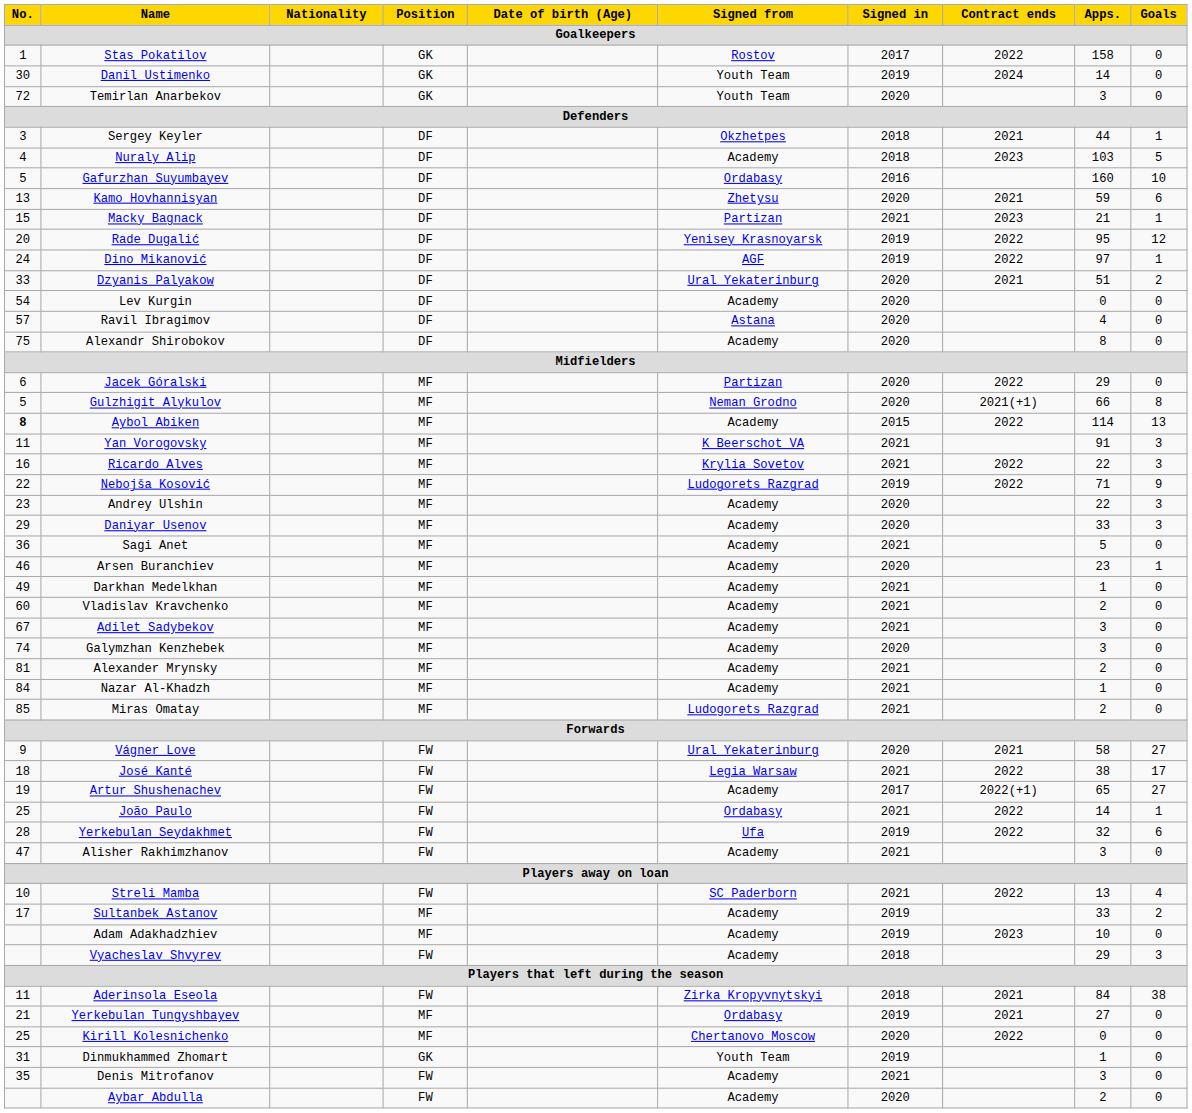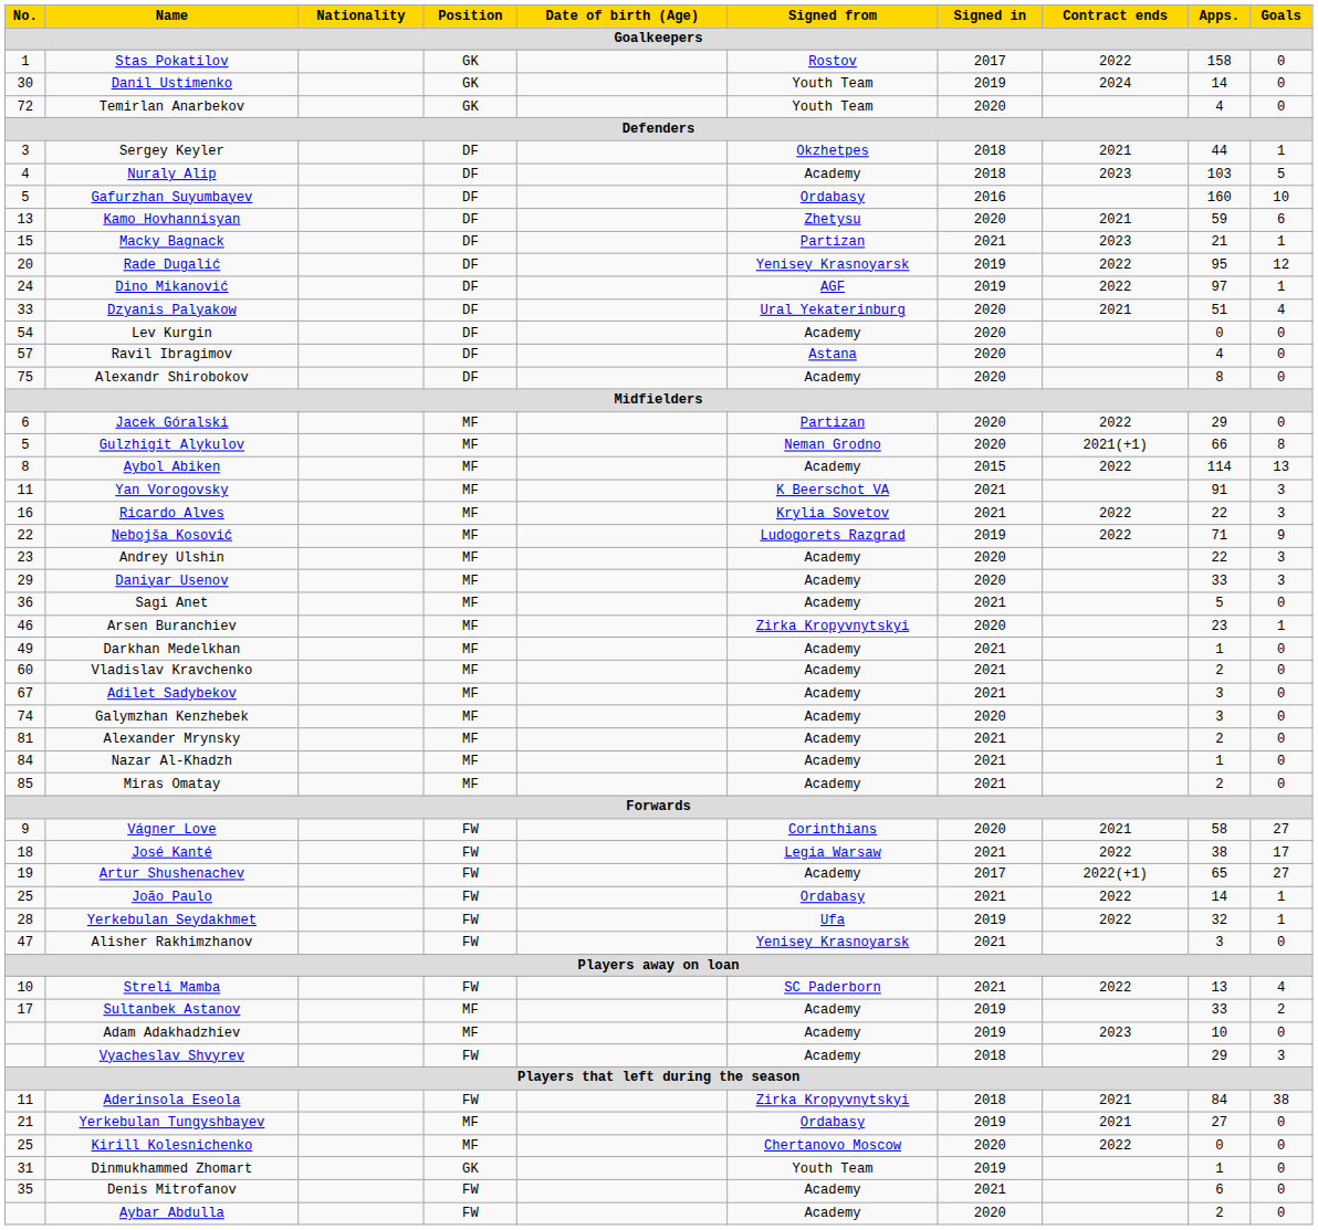Temirlan Anarbekov | Apps.: 3 -> 4
Dzyanis Palyakow | Goals: 2 -> 4
Aybol Abiken | No.: bold -> normal
Arsen Buranchiev | Signed from: Academy -> Zirka Kropyvnytskyi
Miras Omatay | Signed from: Ludogorets Razgrad -> Academy
Vágner Love | Signed from: Ural Yekaterinburg -> Corinthians
Yerkebulan Seydakhmet | Goals: 6 -> 1
Alisher Rakhimzhanov | Signed from: Academy -> Yenisey Krasnoyarsk
Denis Mitrofanov | Apps.: 3 -> 6
